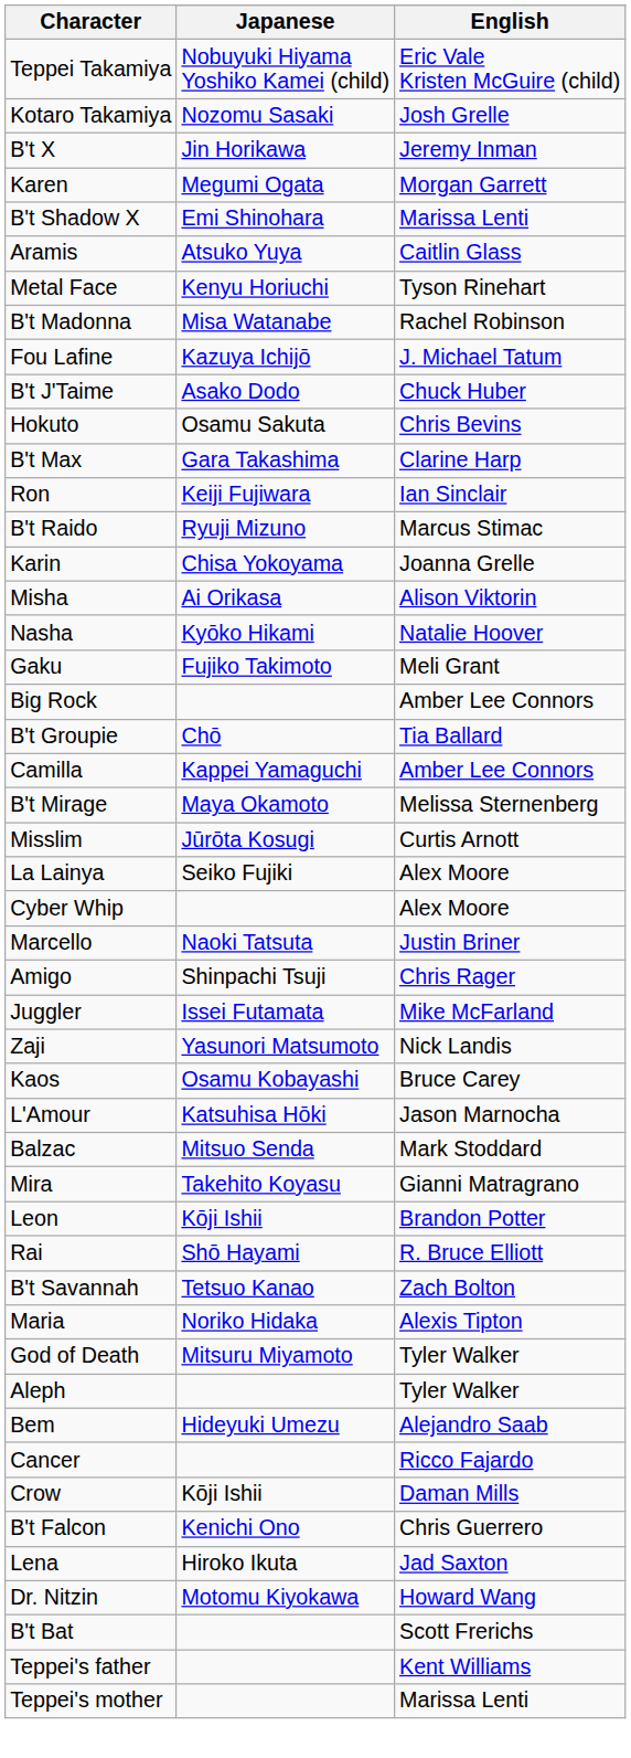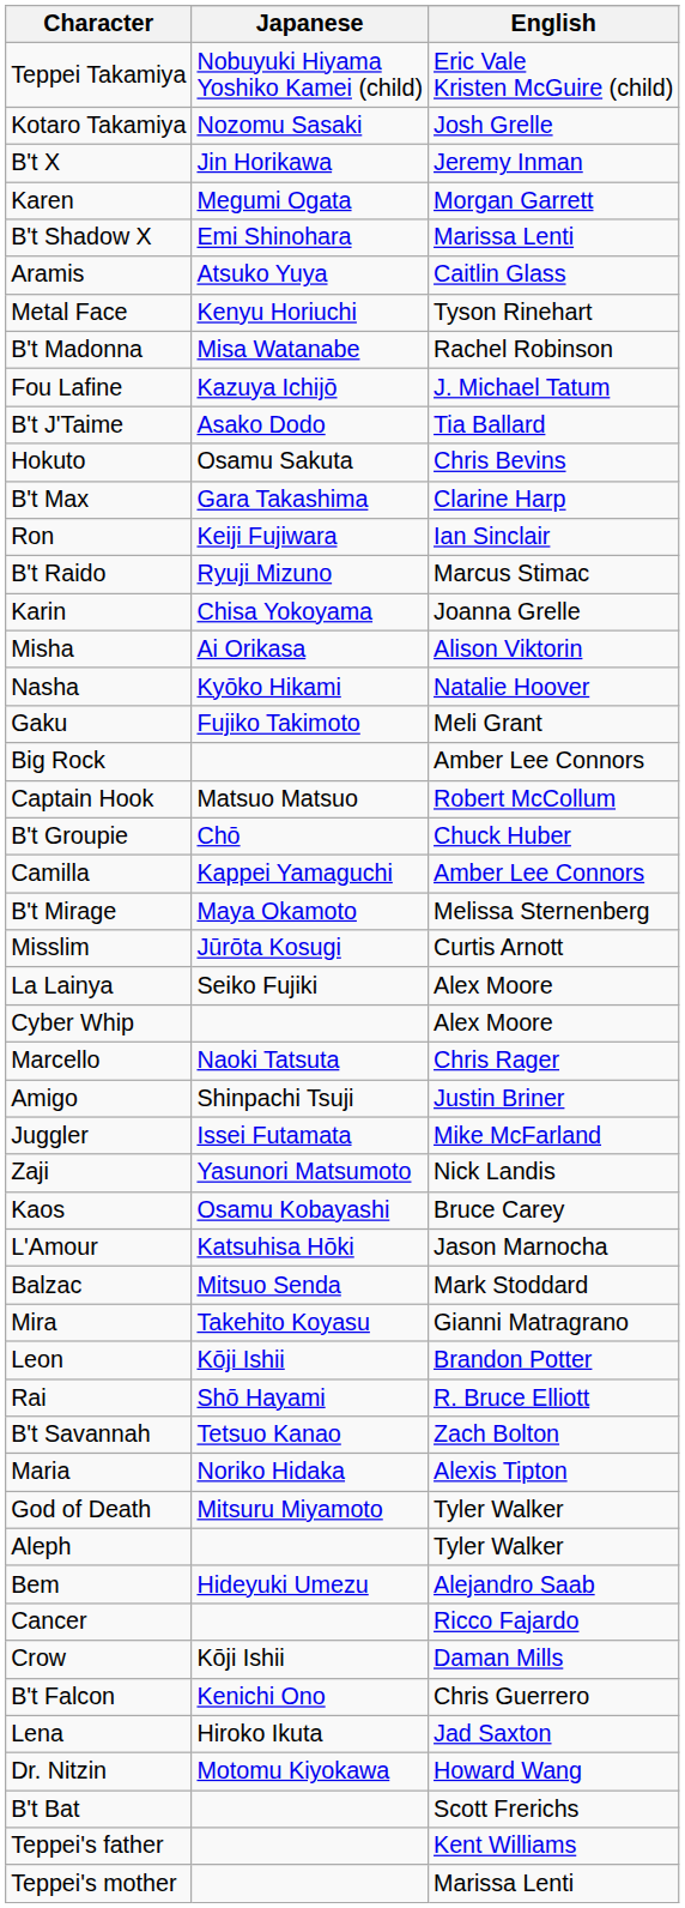B't J'Taime | English: Chuck Huber -> Tia Ballard
+ row: Captain Hook | Matsuo Matsuo | Robert McCollum
B't Groupie | English: Tia Ballard -> Chuck Huber
Marcello | English: Justin Briner -> Chris Rager
Amigo | English: Chris Rager -> Justin Briner
